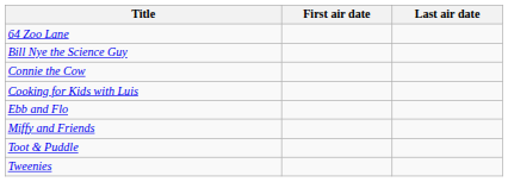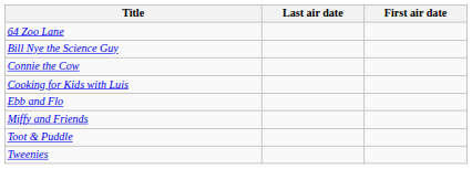columns swapped: First air date <-> Last air date
